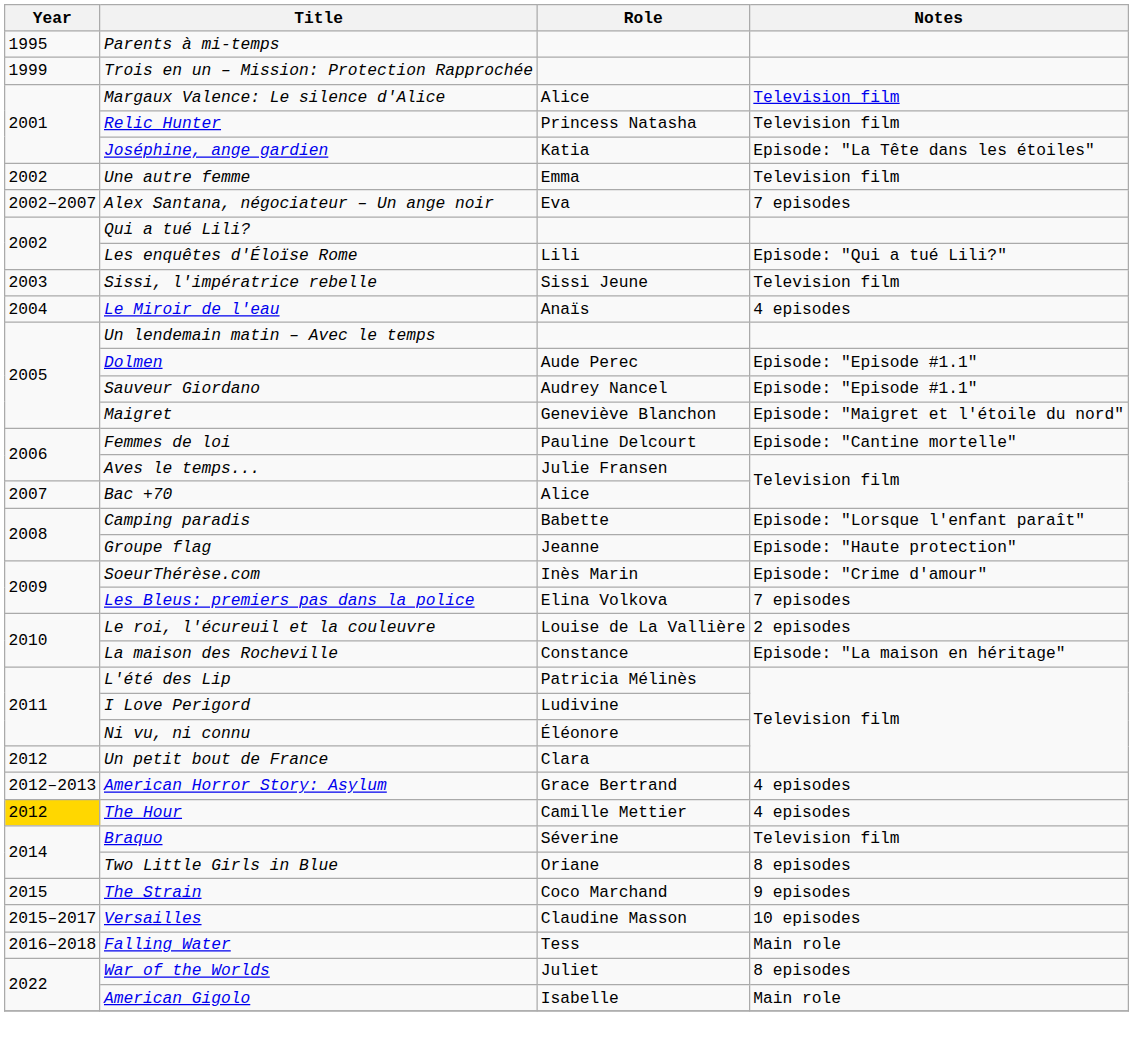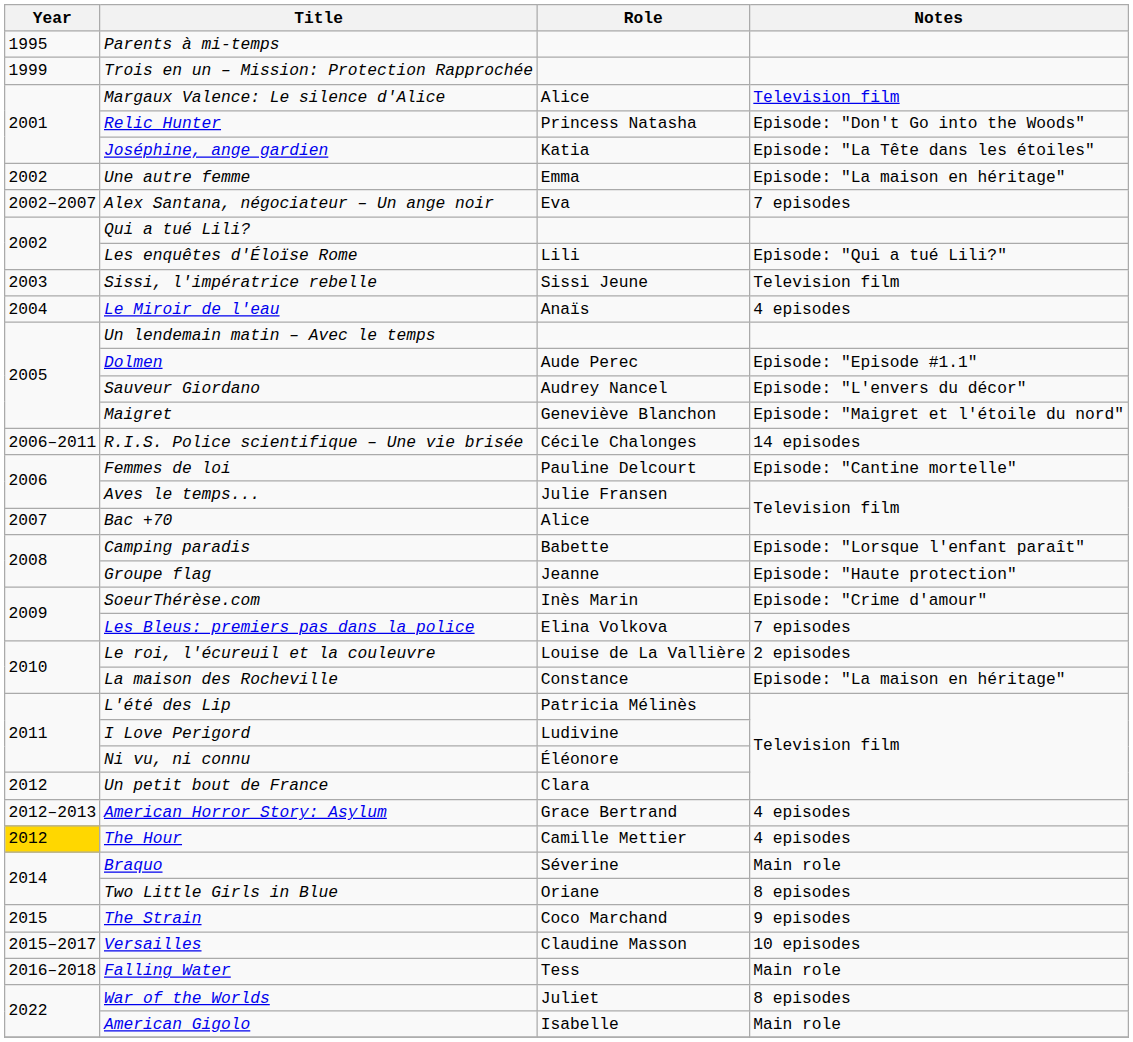Relic Hunter | Notes: Television film -> Episode: "Don't Go into the Woods"
Une autre femme | Notes: Television film -> Episode: "La maison en héritage"
Sauveur Giordano | Notes: Episode: "Episode #1.1" -> Episode: "L'envers du décor"
+ row: 2006–2011 | R.I.S. Police scientifique – Une vie brisée | Cécile Chalonges | 14 episodes
Braquo | Notes: Television film -> Main role
